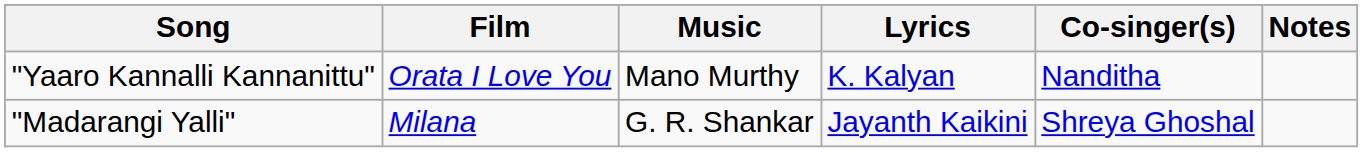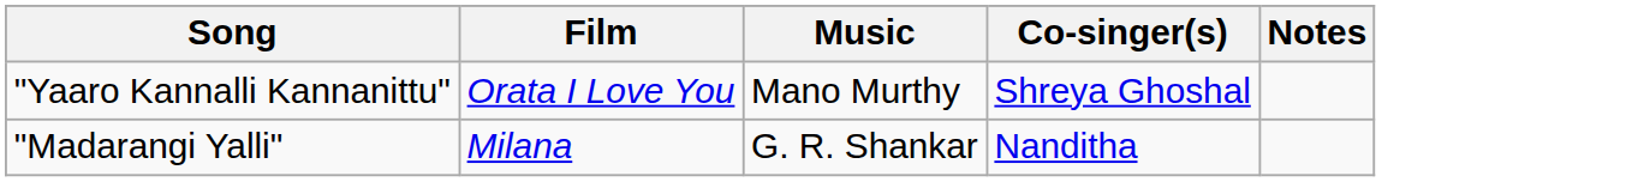- column: Lyrics | K. Kalyan | Jayanth Kaikini
"Yaaro Kannalli Kannanittu" | Co-singer(s): Nanditha -> Shreya Ghoshal
"Madarangi Yalli" | Co-singer(s): Shreya Ghoshal -> Nanditha
